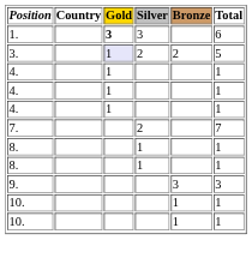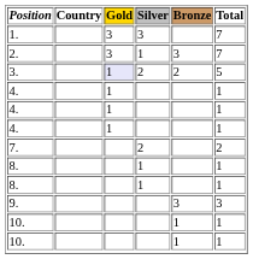1. | Gold: bold -> normal
1. | Total: 6 -> 7
+ row: 2. | 3 | 1 | 3 | 7
7. | Total: 7 -> 2
